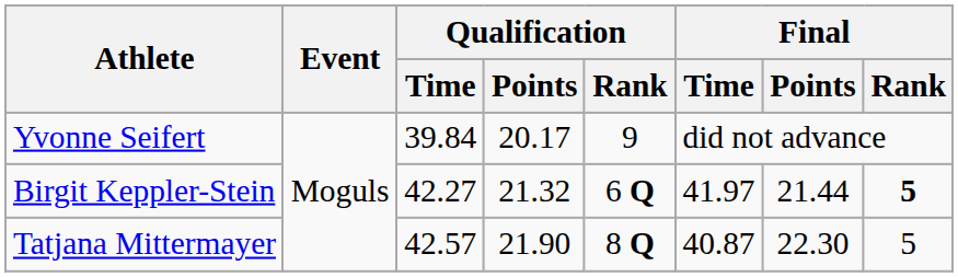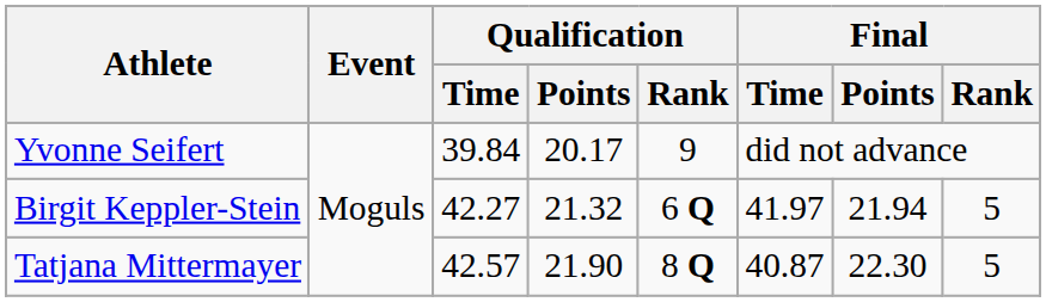Birgit Keppler-Stein | Final / Points: 21.44 -> 21.94
Birgit Keppler-Stein | Final / Rank: bold -> normal
